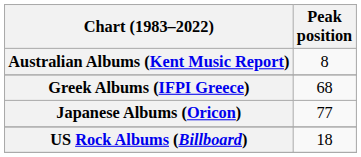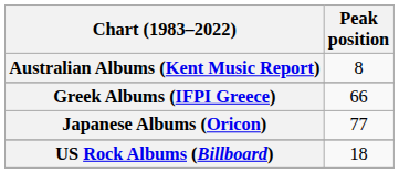Greek Albums (IFPI Greece) | Peak position: 68 -> 66
